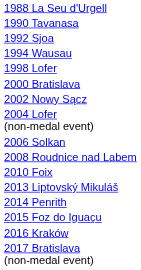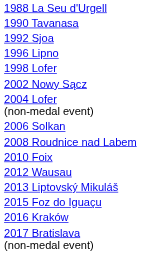- row: 1994 Wausau
+ row: 1996 Lipno
- row: 2000 Bratislava
+ row: 2012 Wausau
- row: 2014 Penrith
